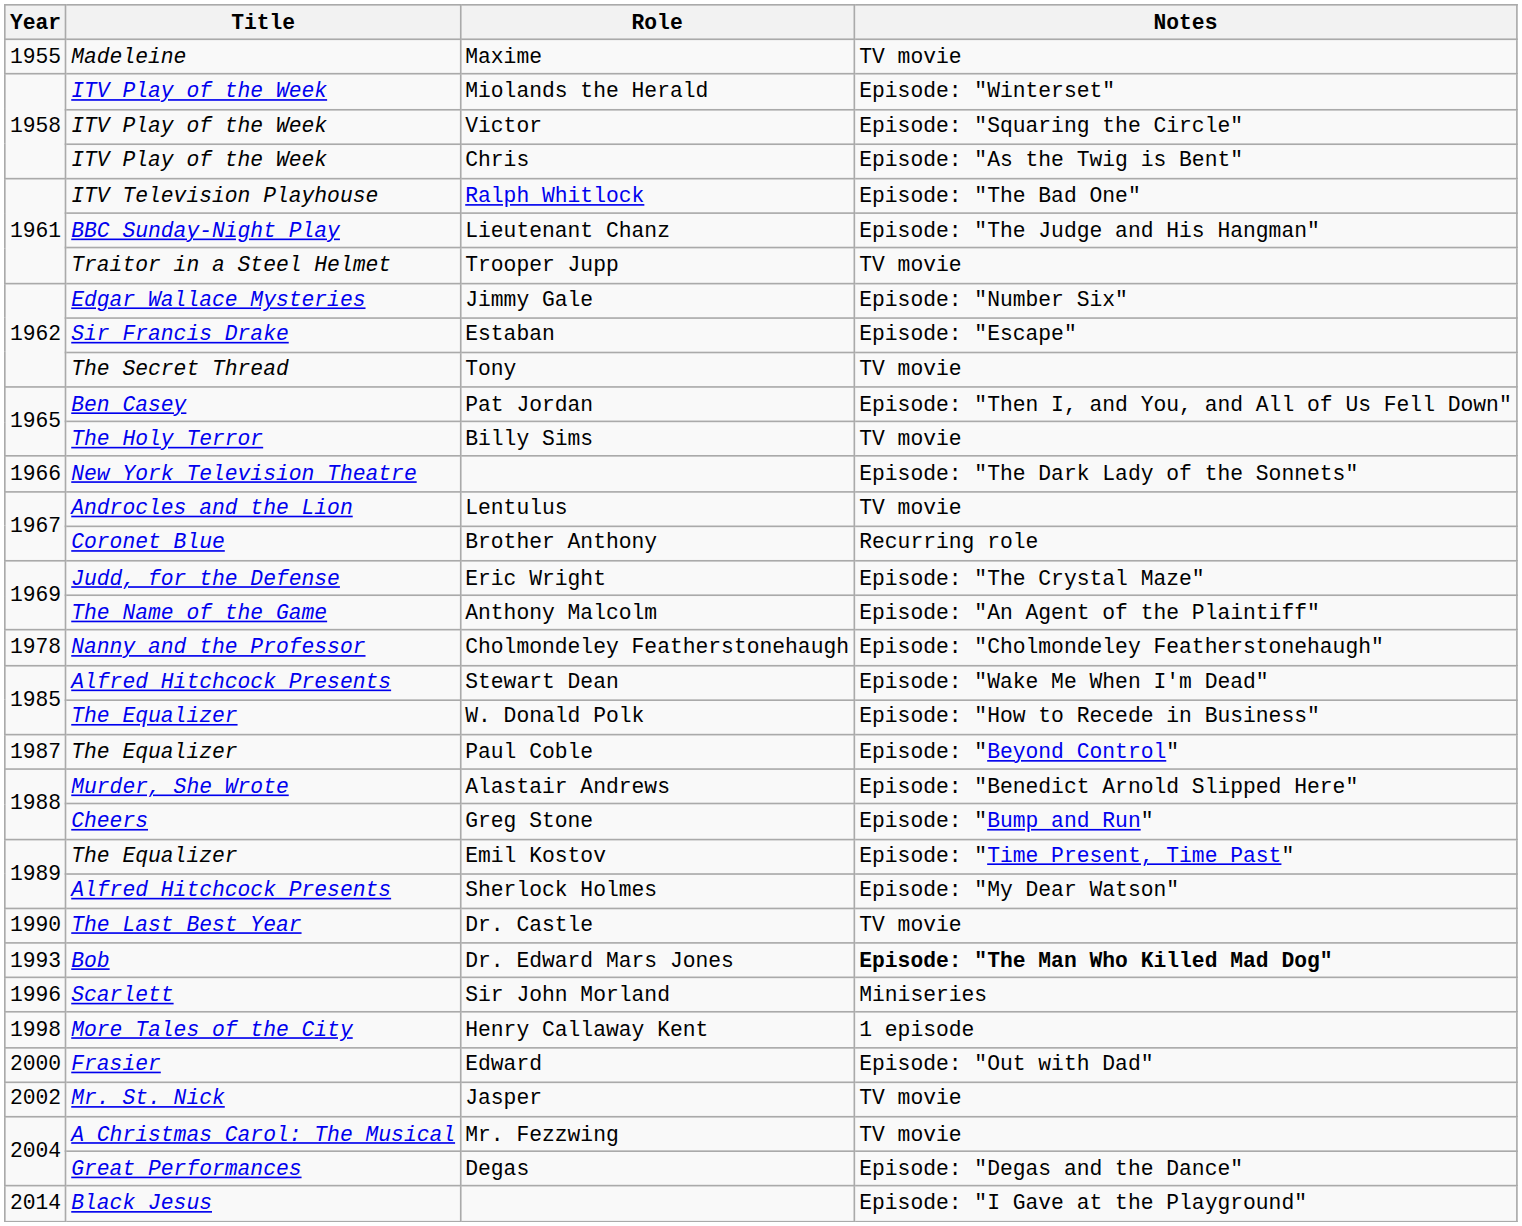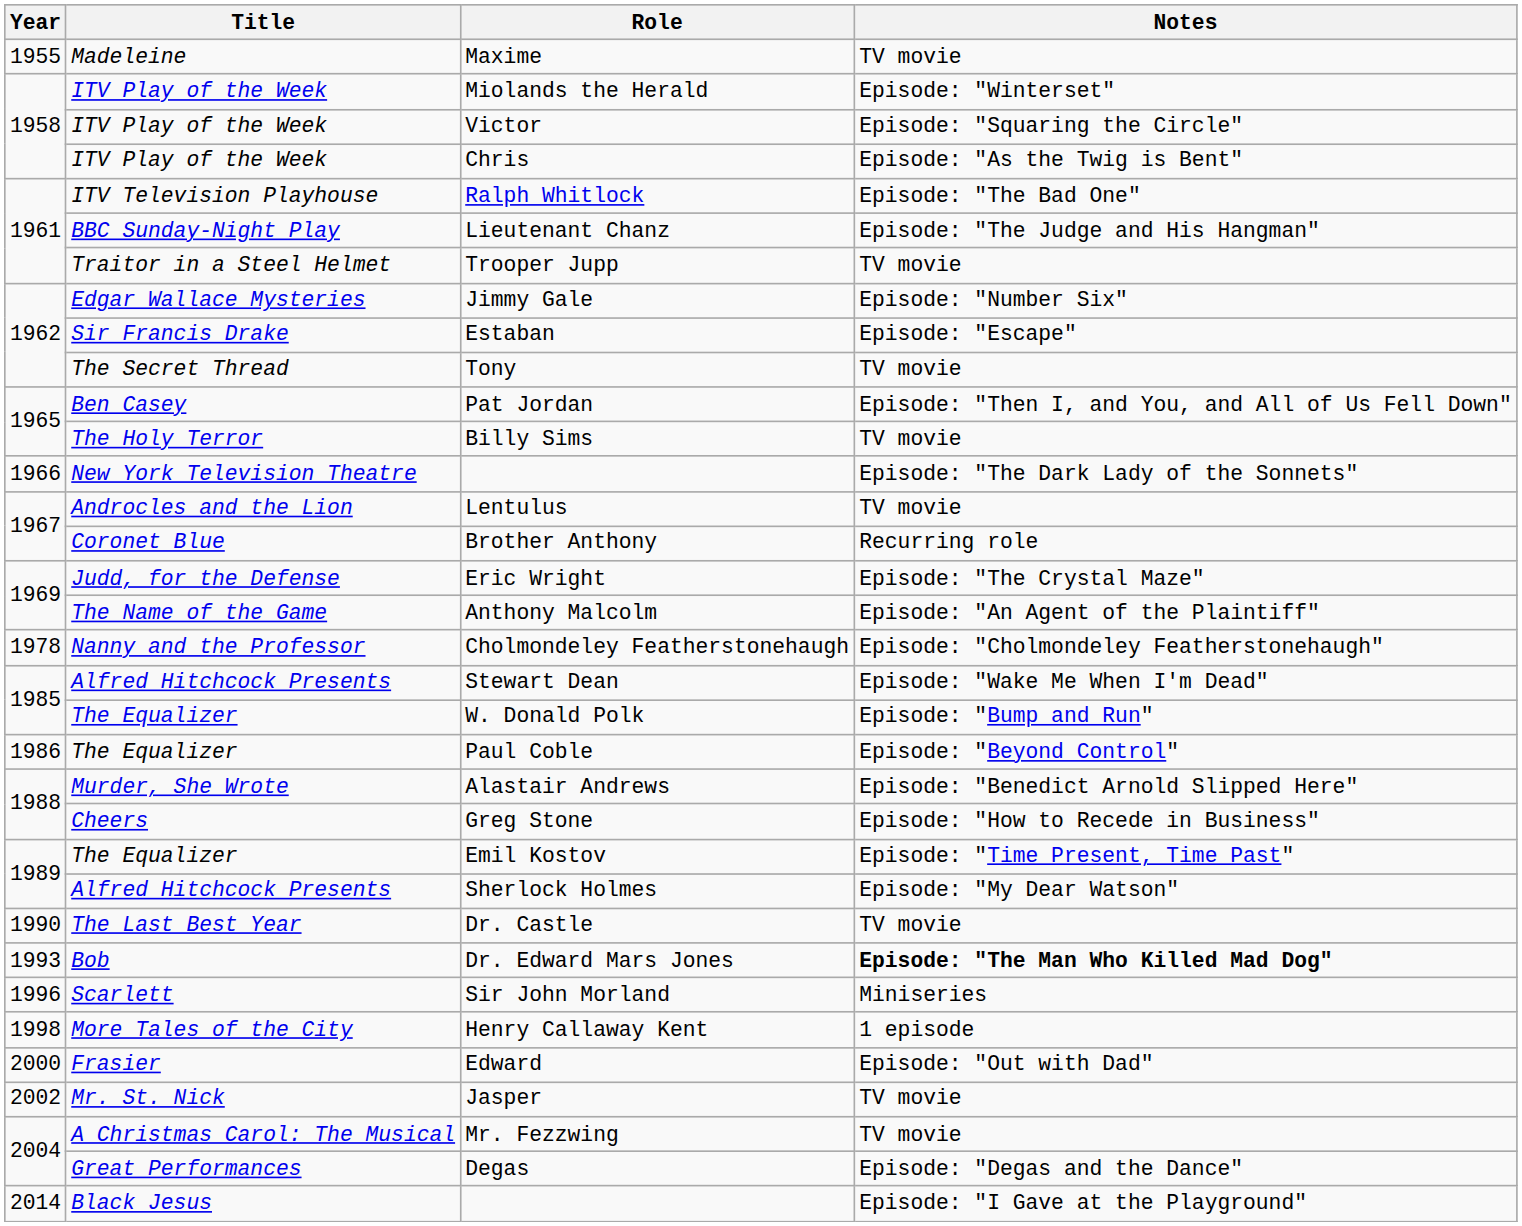W. Donald Polk | Notes: Episode: "How to Recede in Business" -> Episode: "Bump and Run"
Paul Coble | Year: 1987 -> 1986
Greg Stone | Notes: Episode: "Bump and Run" -> Episode: "How to Recede in Business"
